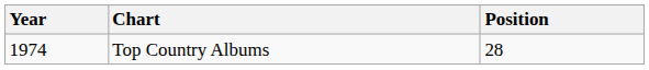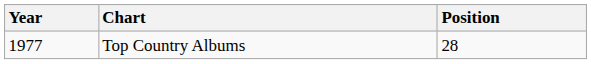Top Country Albums | Year: 1974 -> 1977
